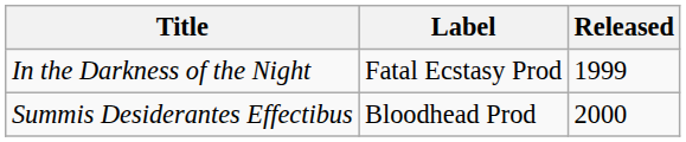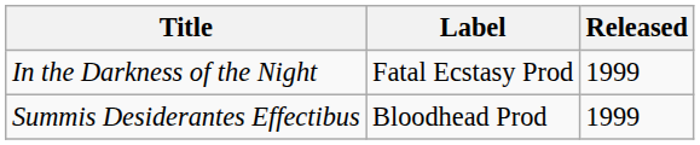Summis Desiderantes Effectibus | Released: 2000 -> 1999
